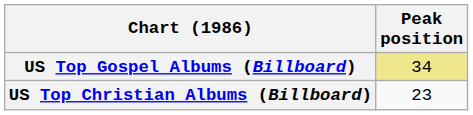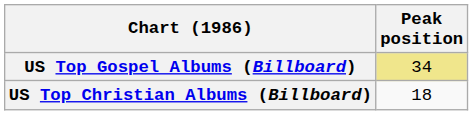US Top Christian Albums (Billboard) | Peak position: 23 -> 18
